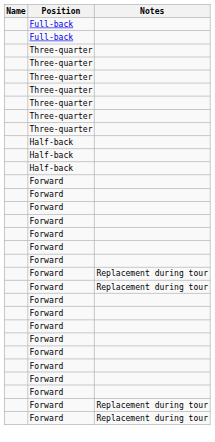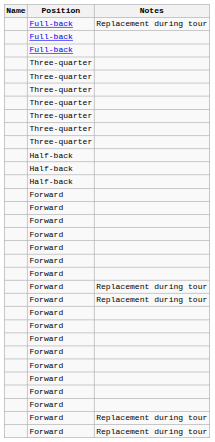+ row: Full-back | Replacement during tour
